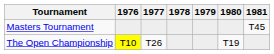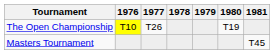rows swapped: Masters Tournament <-> The Open Championship
